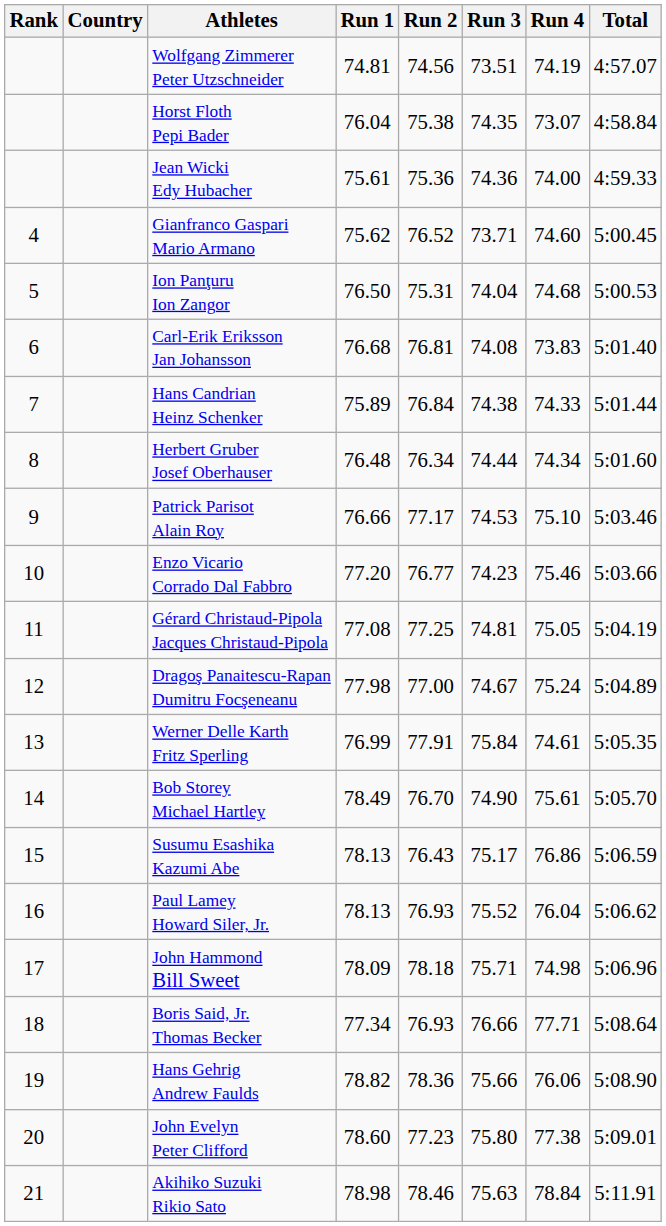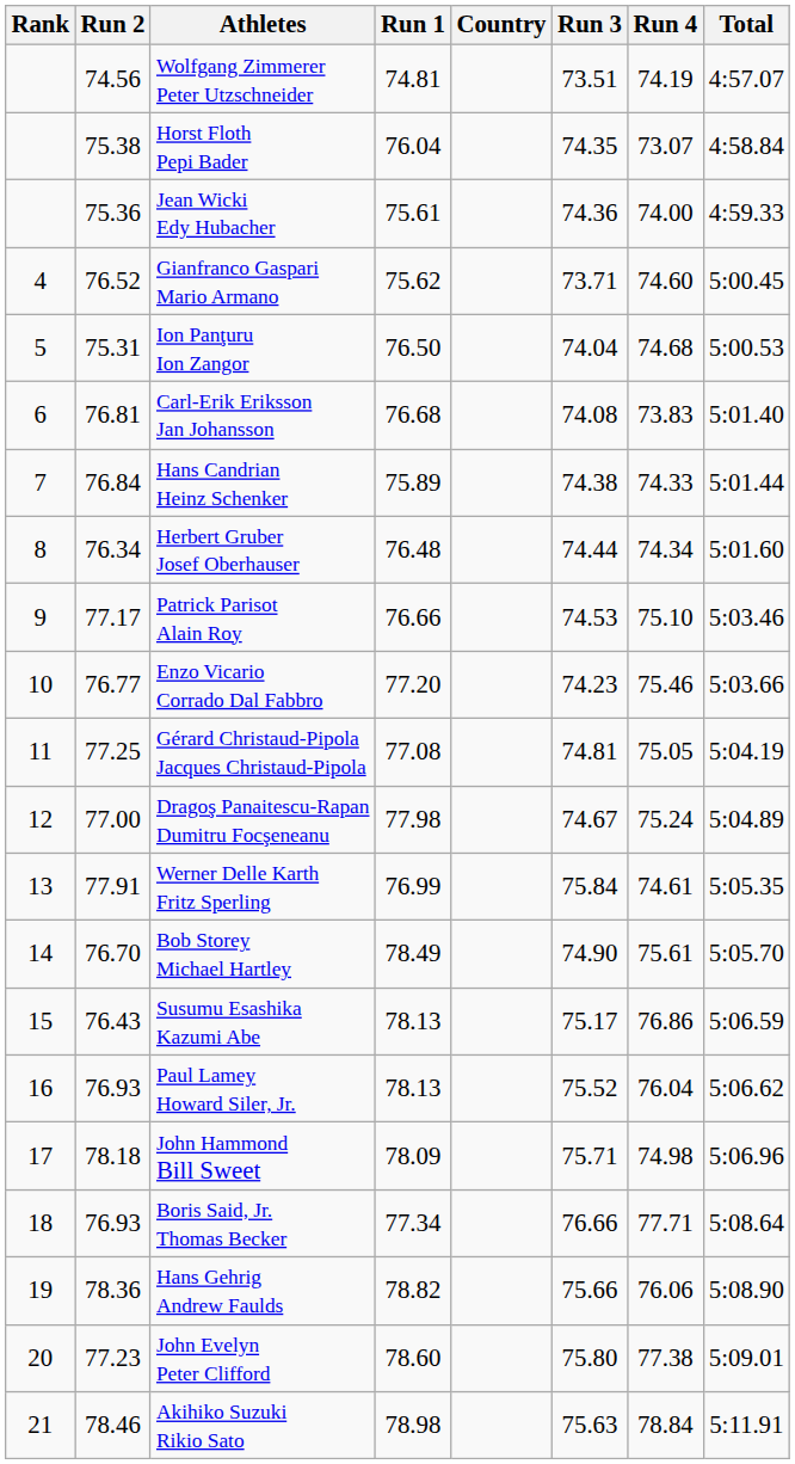columns swapped: Country <-> Run 2
